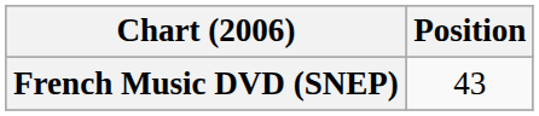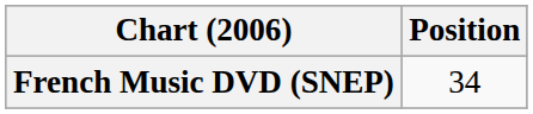French Music DVD (SNEP) | Position: 43 -> 34
